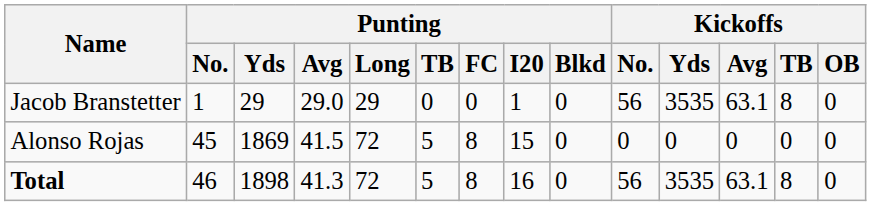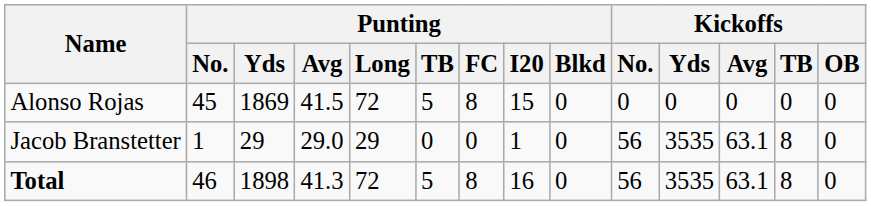rows swapped: Alonso Rojas <-> Jacob Branstetter
